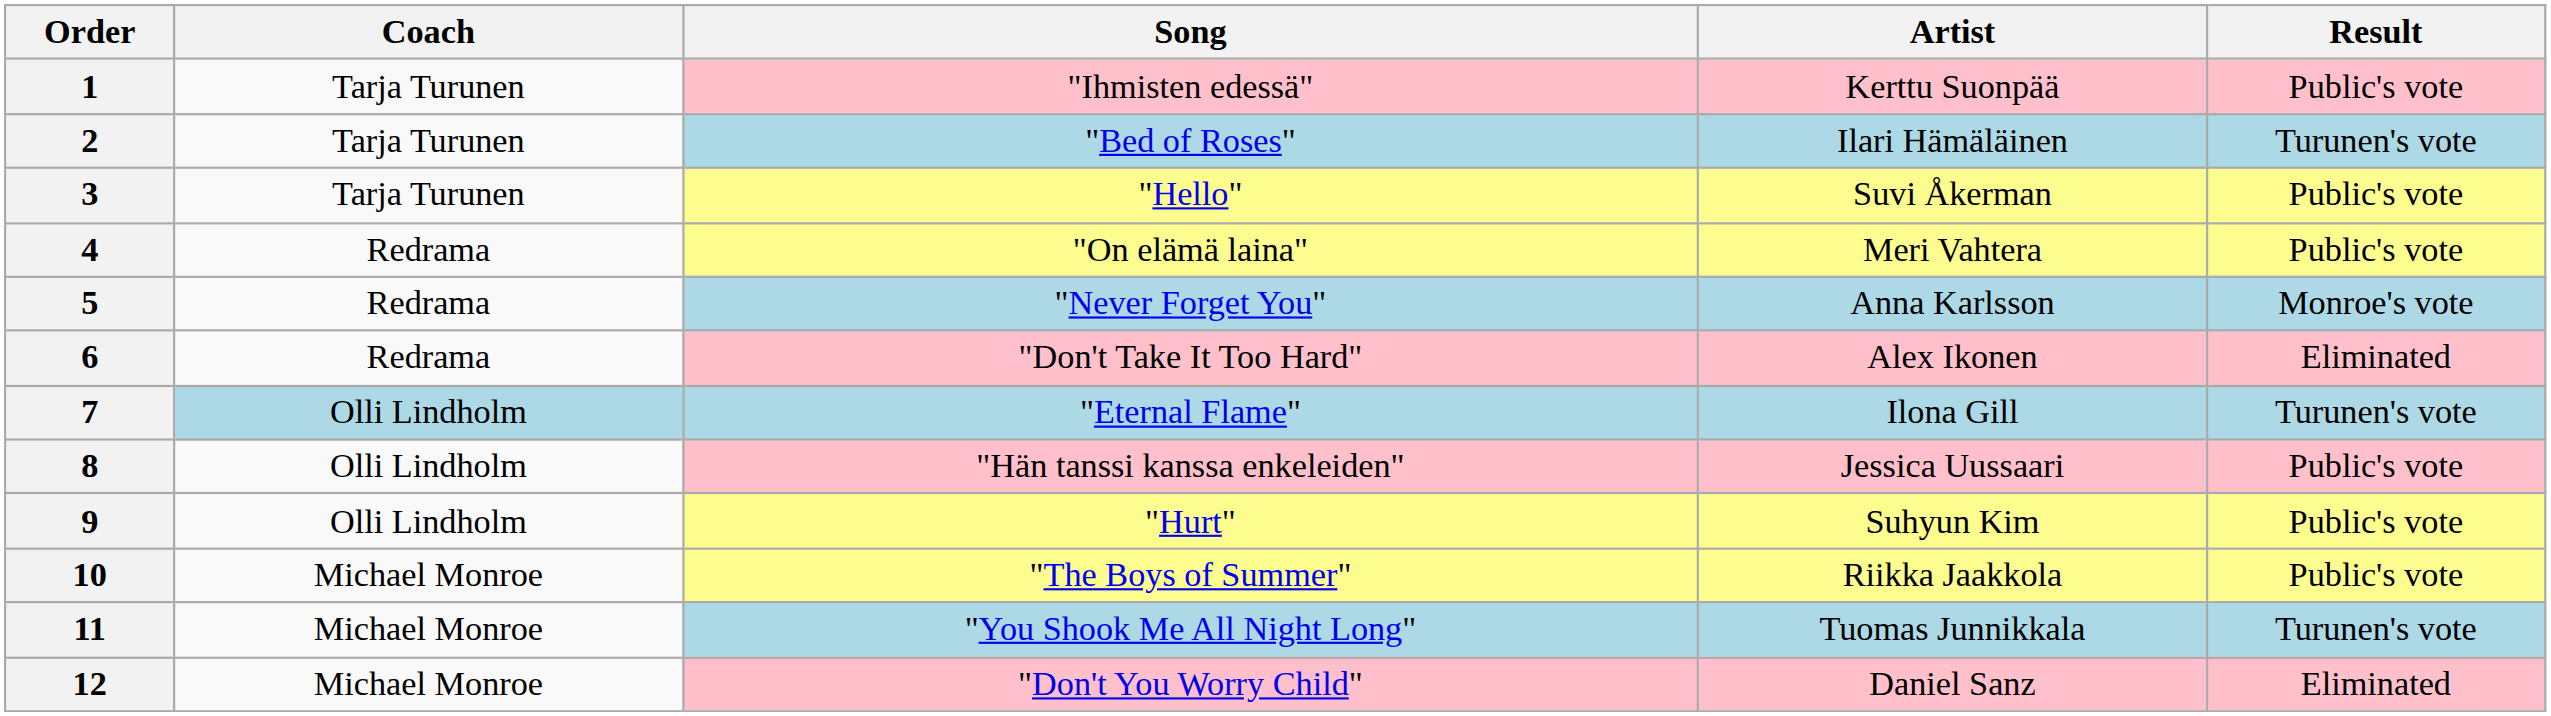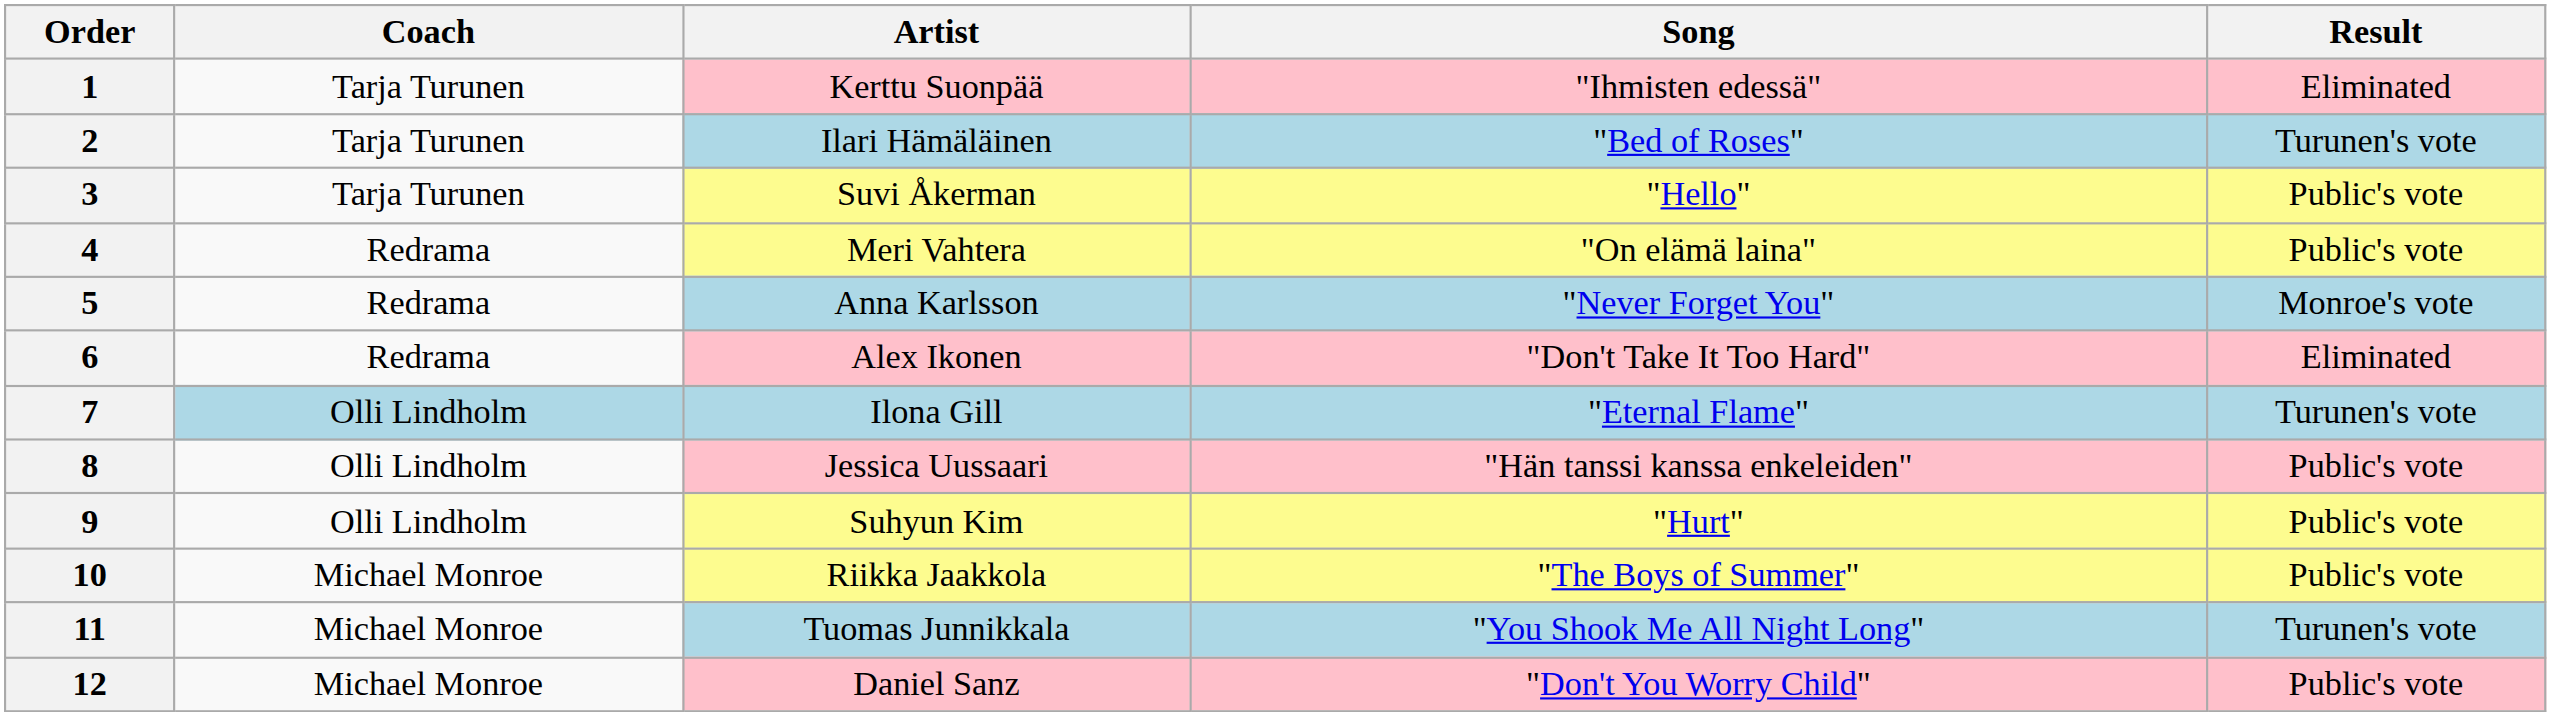columns swapped: Artist <-> Song
1 | Result: Public's vote -> Eliminated
12 | Result: Eliminated -> Public's vote
